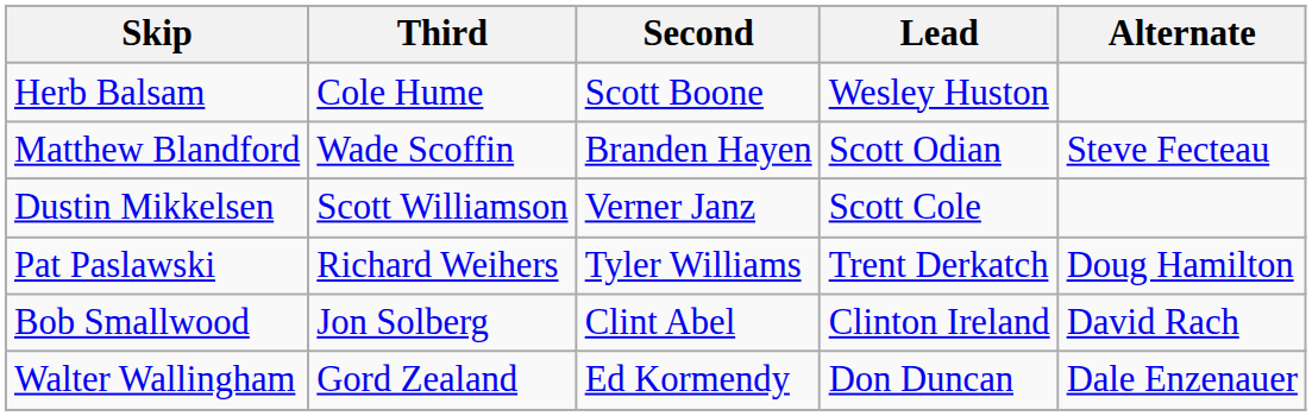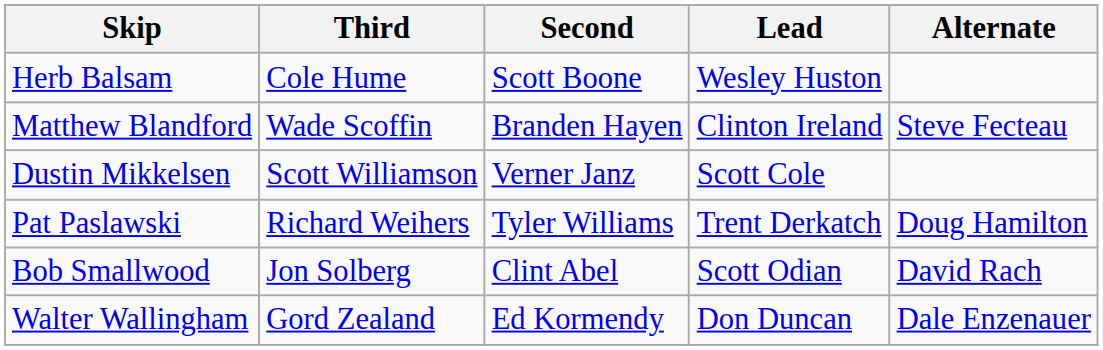Matthew Blandford | Lead: Scott Odian -> Clinton Ireland
Bob Smallwood | Lead: Clinton Ireland -> Scott Odian
